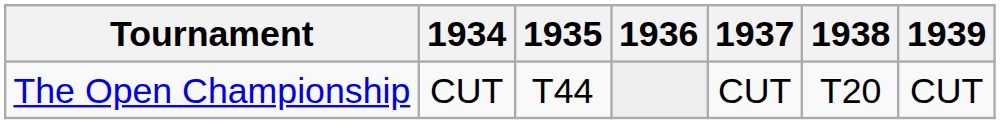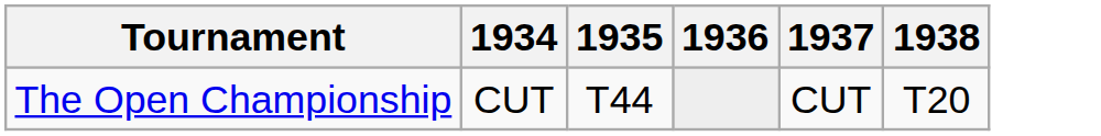- column: 1939 | CUT
